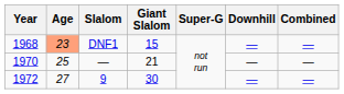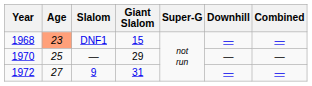1970 | Giant Slalom: 21 -> 29
1972 | Giant Slalom: 30 -> 31
